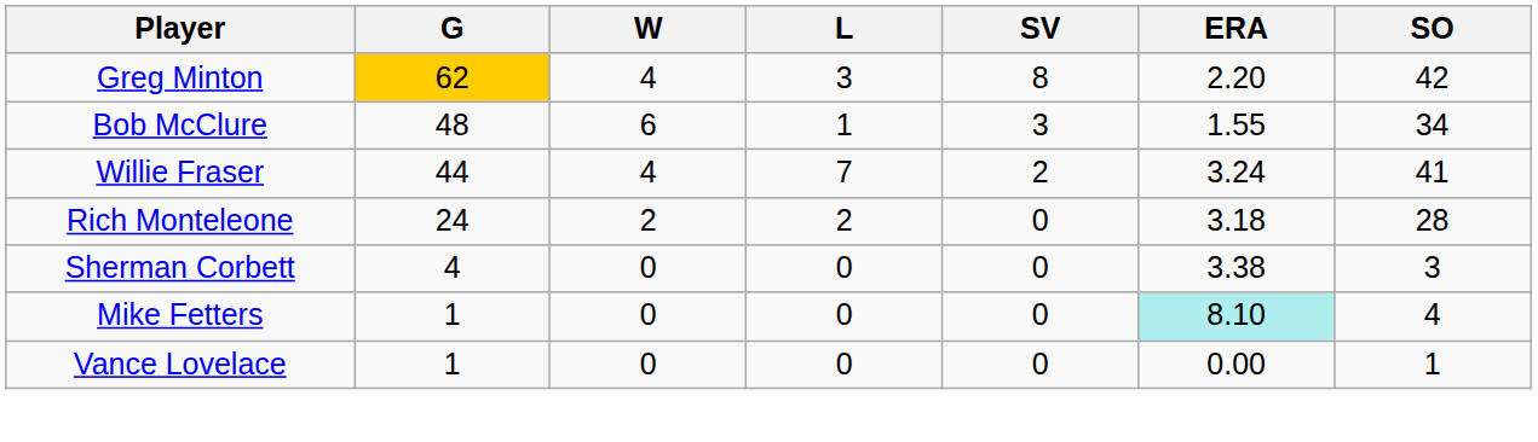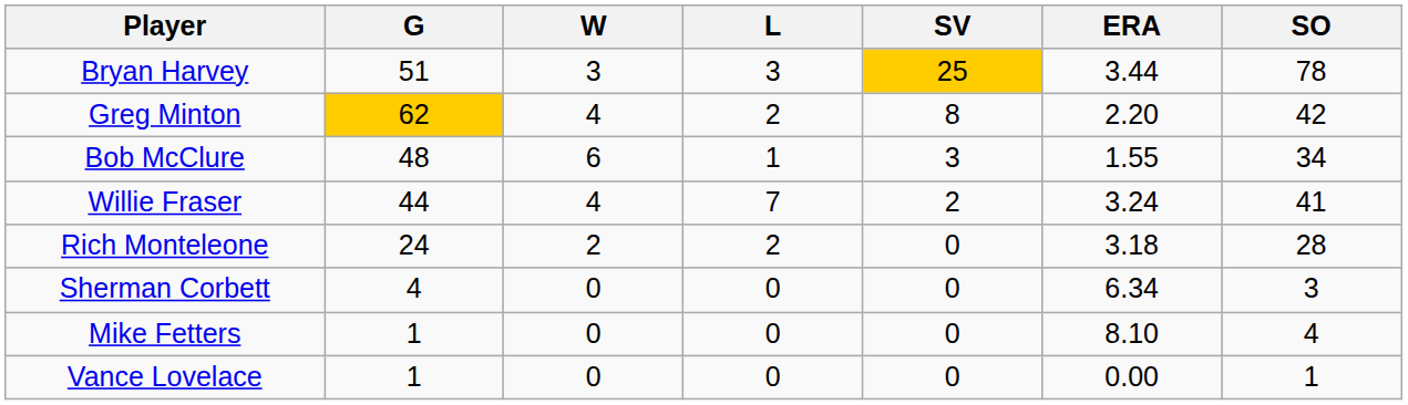+ row: Bryan Harvey | 51 | 3 | 3 | 25 | 3.44 | 78
Greg Minton | L: 3 -> 2
Sherman Corbett | ERA: 3.38 -> 6.34
Mike Fetters | ERA: paleturquoise background -> no background
